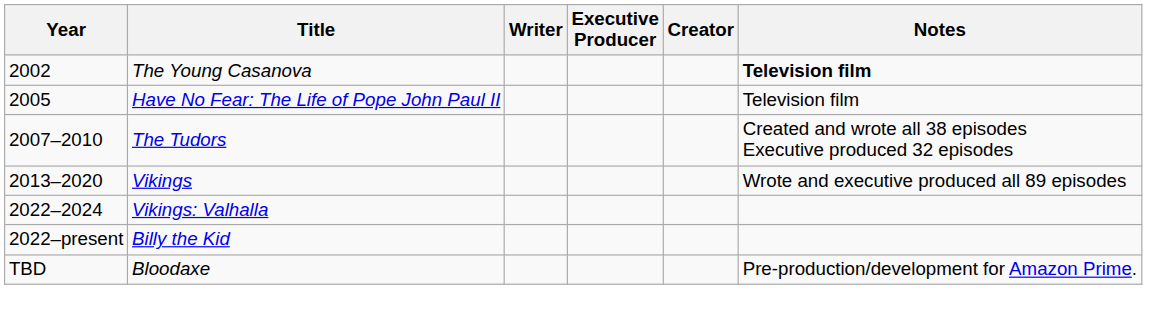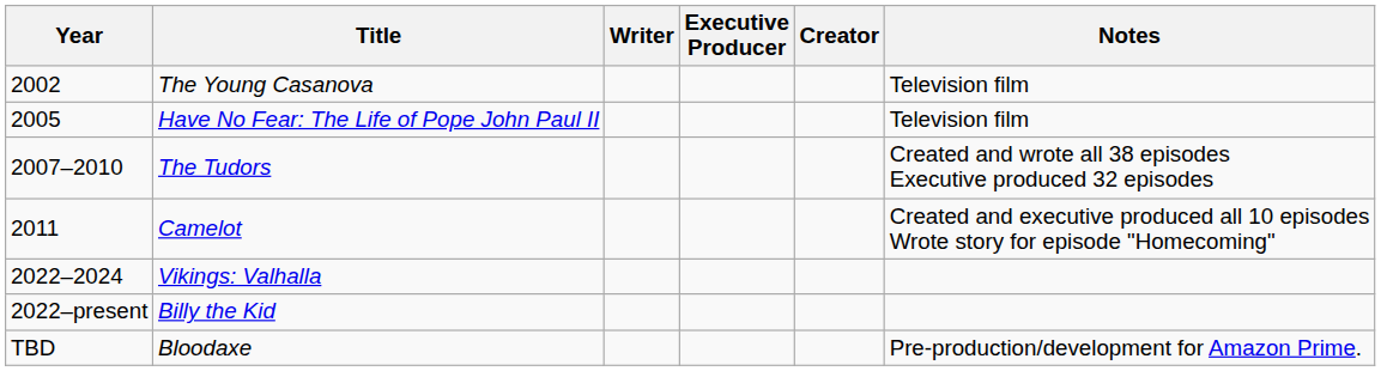The Young Casanova | Notes: bold -> normal
+ row: 2011 | Camelot | Created and executive produced all 10 episodes Wrote story for episode "Homecoming"
- row: 2013–2020 | Vikings | Wrote and executive produced all 89 episodes
